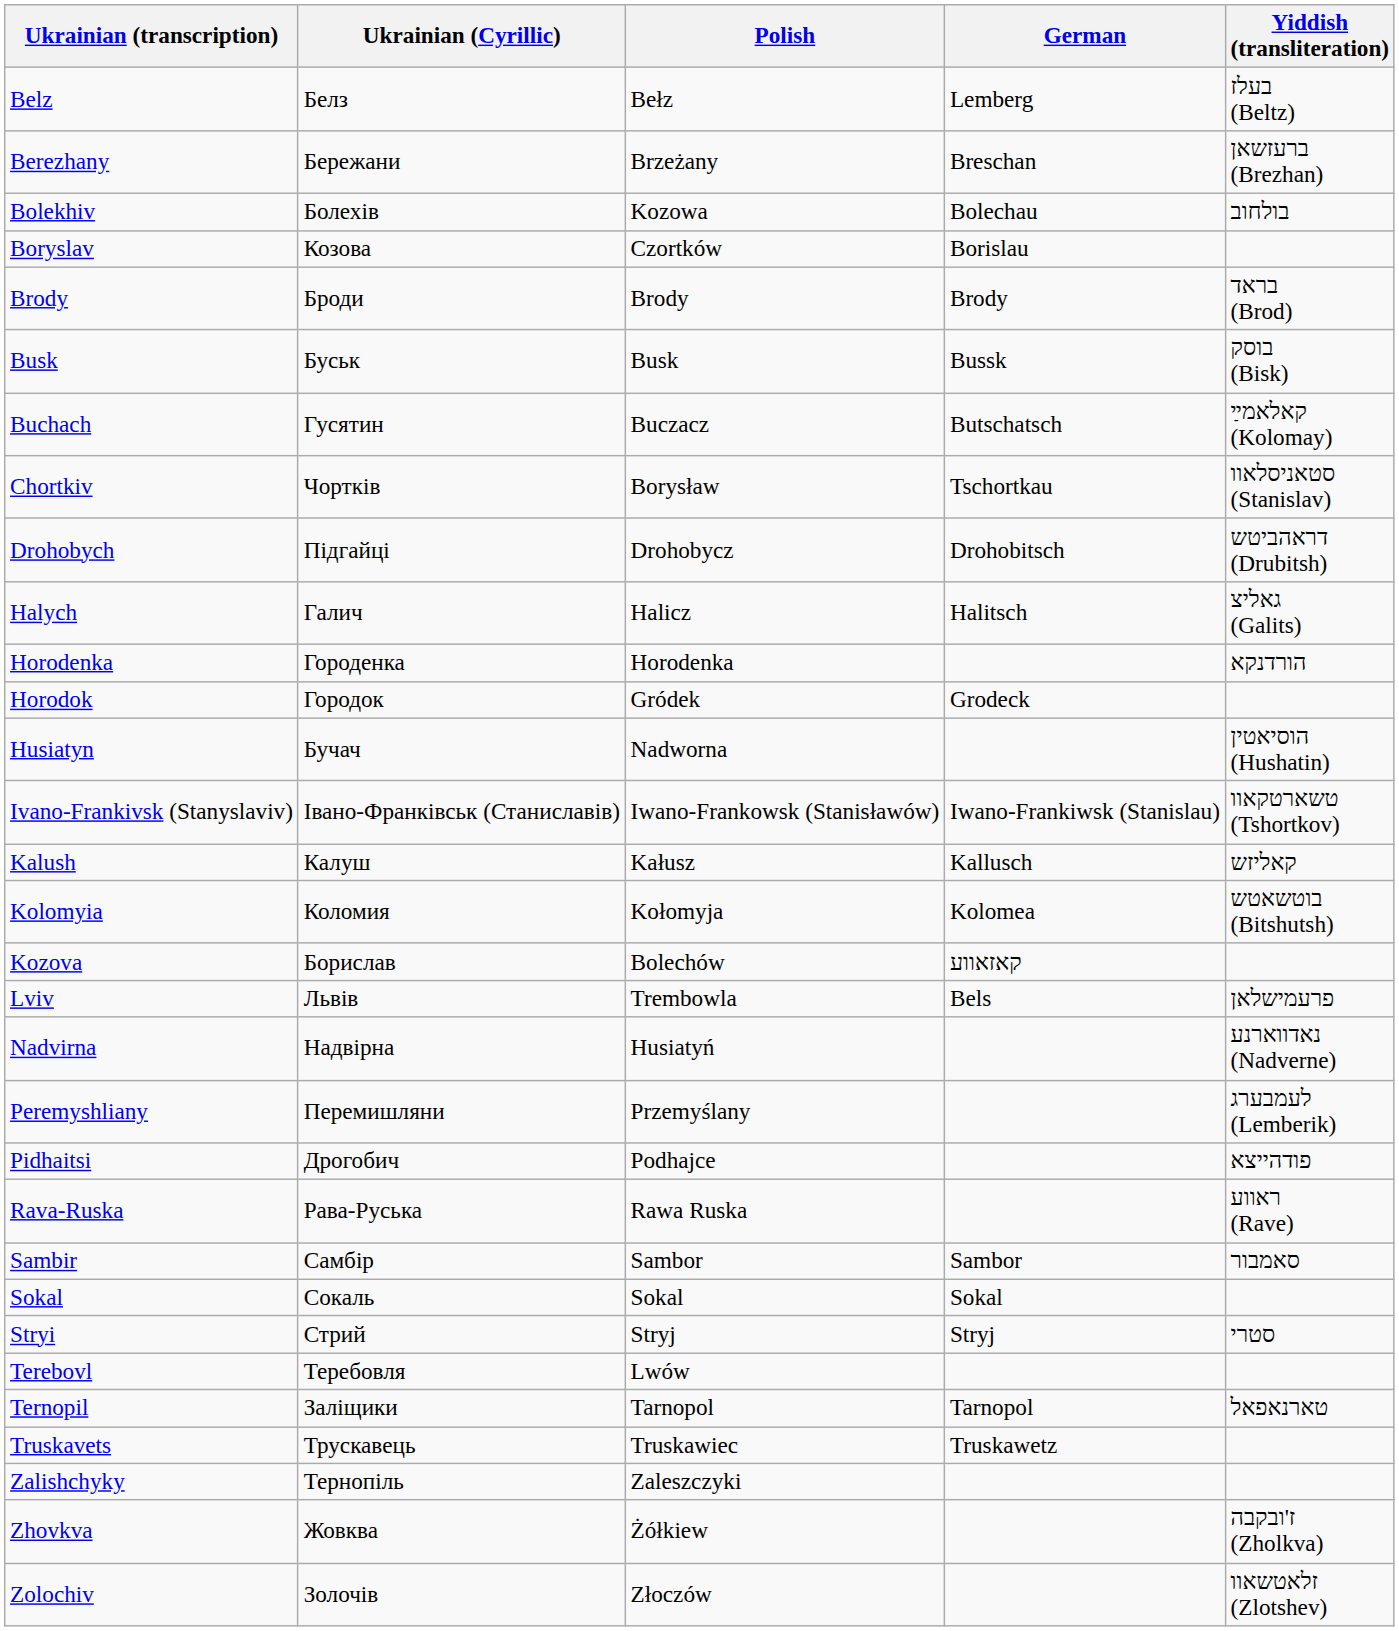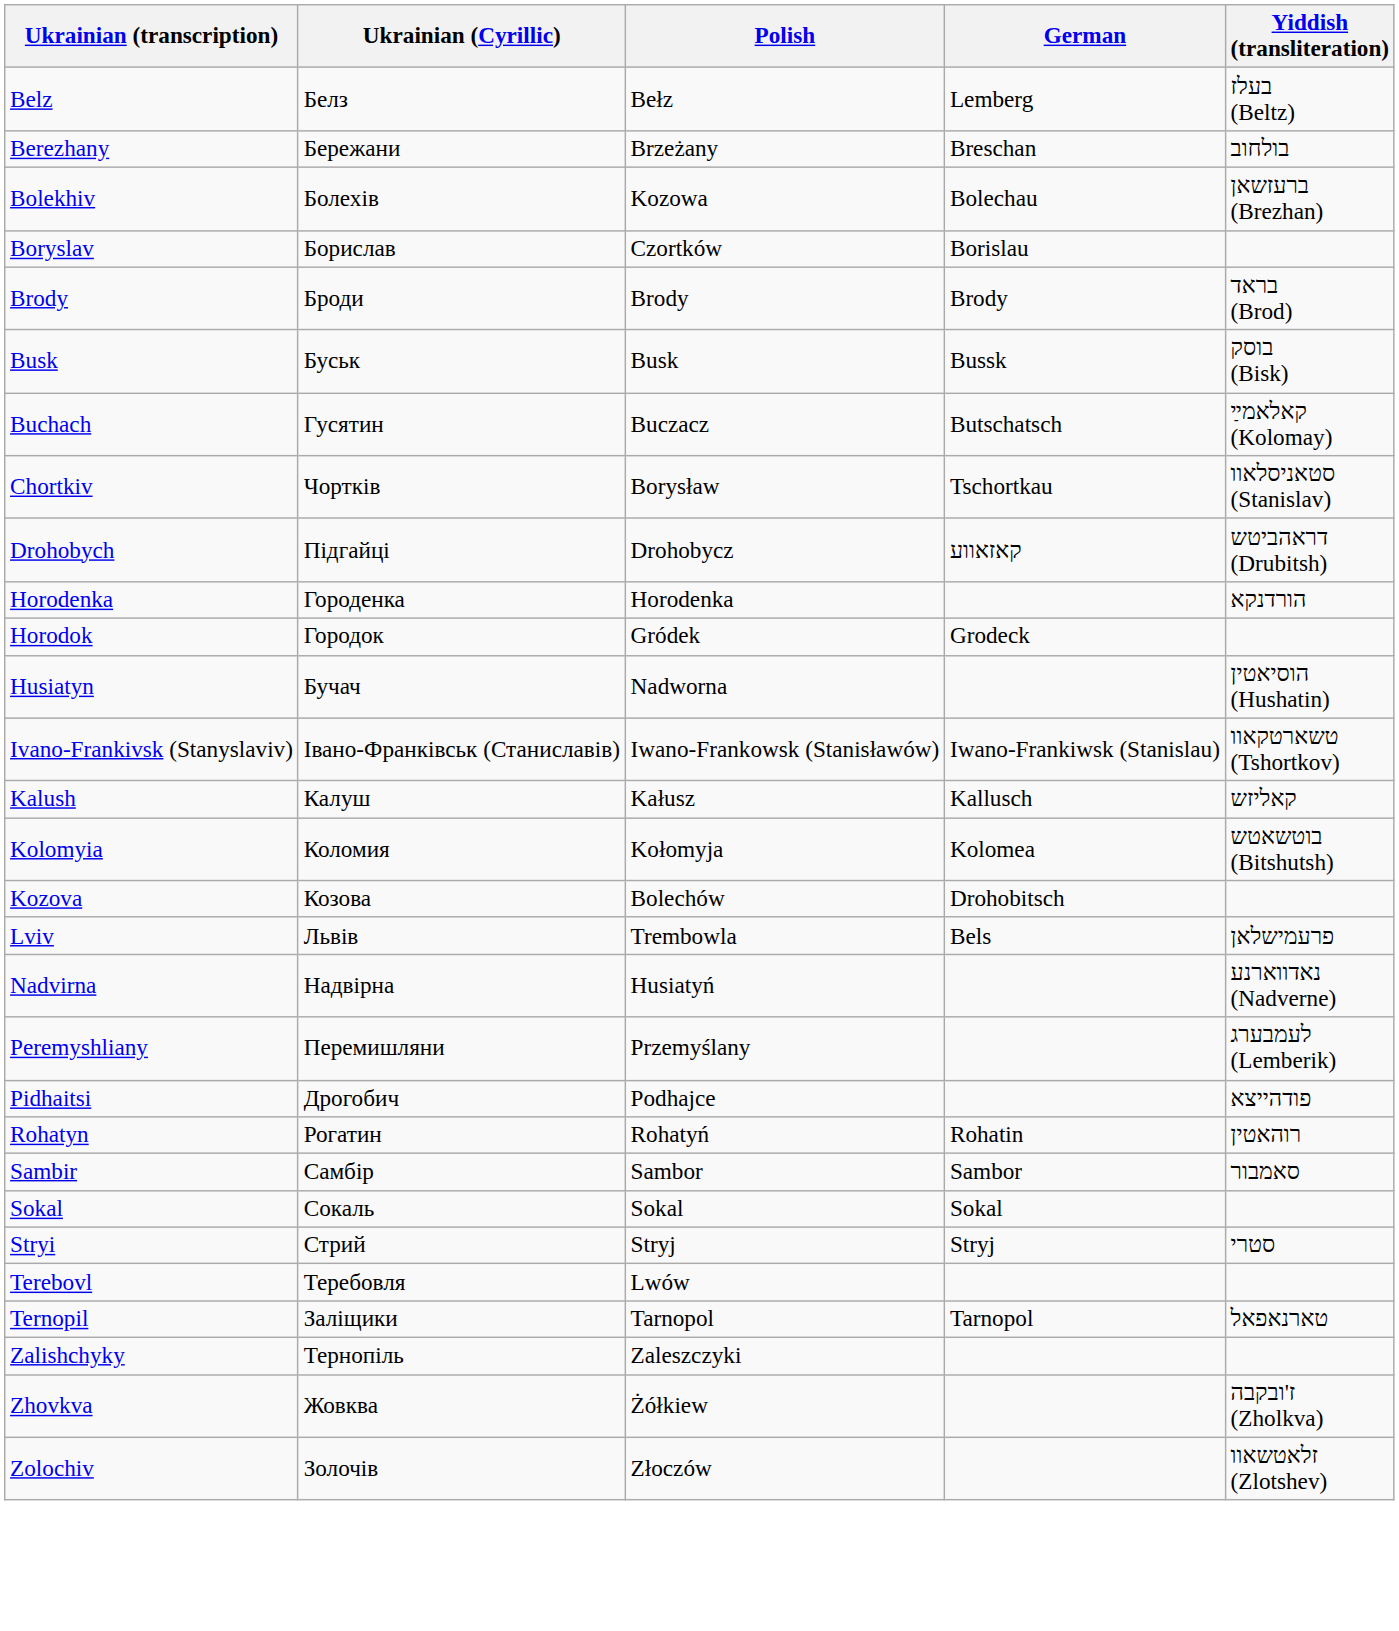Berezhany | Yiddish (transliteration): ברעזשאן (Brezhan) -> בולחוב
Bolekhiv | Yiddish (transliteration): בולחוב -> ברעזשאן (Brezhan)
Boryslav | Ukrainian (Cyrillic): Козова -> Борислав
Drohobych | German: Drohobitsch -> קאזאווע
- row: Halych | Галич | Halicz | Halitsch | גאליצ (Galits)
Kozova | Ukrainian (Cyrillic): Борислав -> Козова
Kozova | German: קאזאווע -> Drohobitsch
- row: Rava-Ruska | Рава-Руська | Rawa Ruska | ראווע (Rave)
+ row: Rohatyn | Рогатин | Rohatyń | Rohatin | רוהאטין
- row: Truskavets | Трускавець | Truskawiec | Truskawetz
